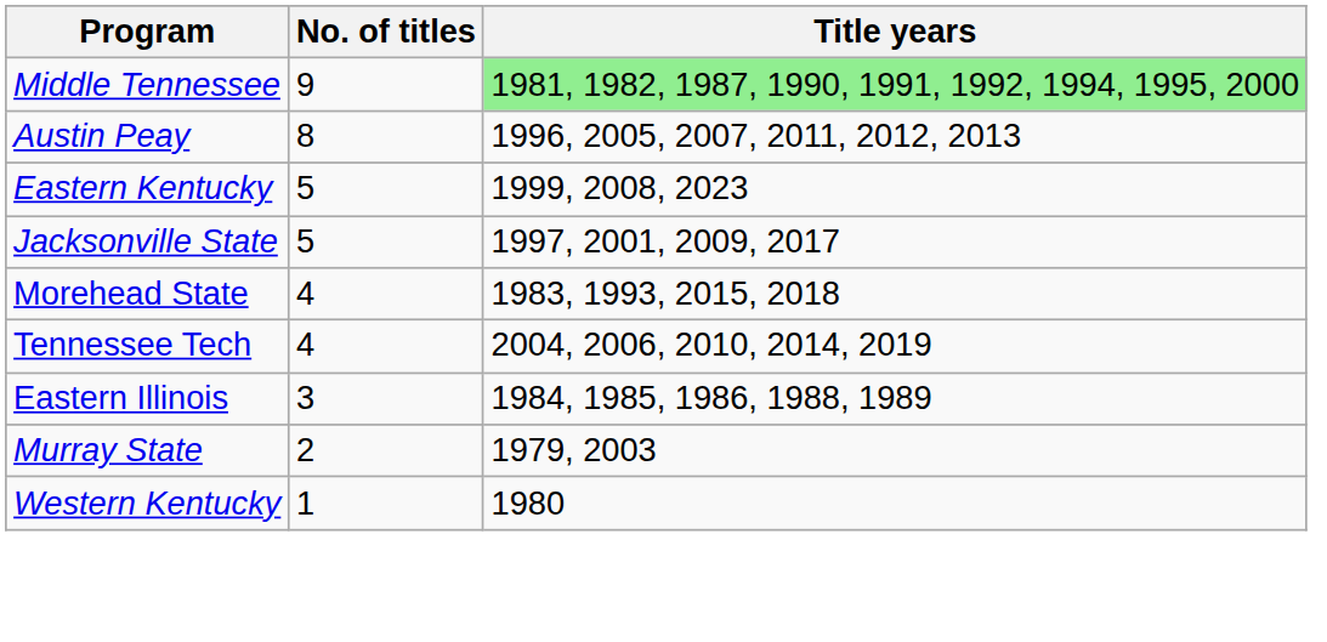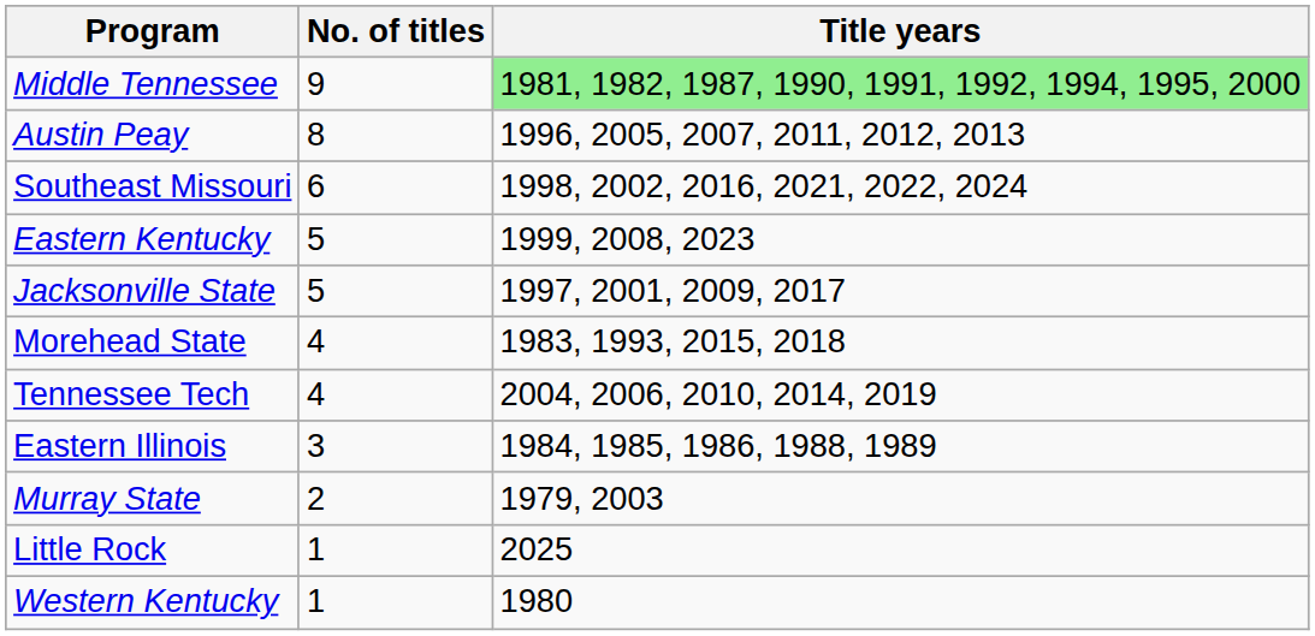+ row: Southeast Missouri | 6 | 1998, 2002, 2016, 2021, 2022, 2024
+ row: Little Rock | 1 | 2025
